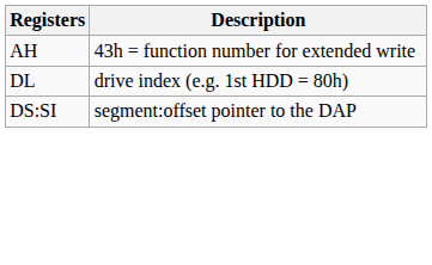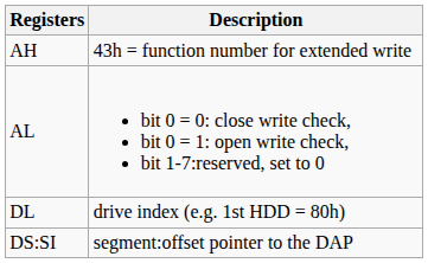+ row: AL | bit 0 = 0: close write check, bit 0 = 1: open write check, bit 1-7:reserved, set to 0
